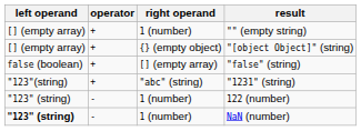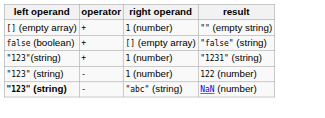- row: [] (empty array) | + | {} (empty object) | "[object Object]" (string)
"1231" (string) | right operand: "abc" (string) -> 1 (number)
NaN (number) | right operand: 1 (number) -> "abc" (string)
